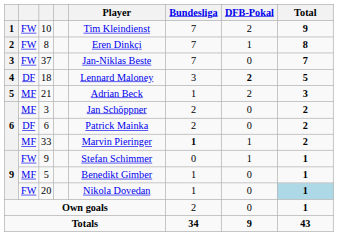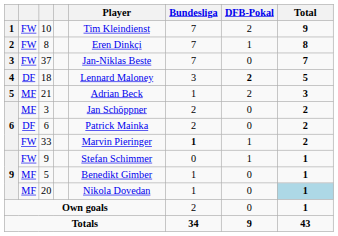33 | column 2: MF -> FW
20 | column 2: FW -> MF
